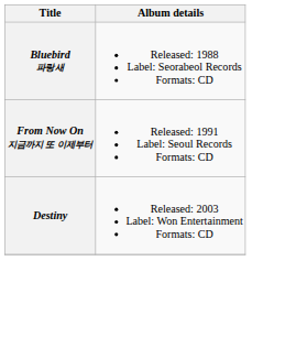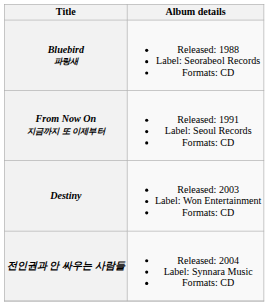+ row: 전인권과 안 싸우는 사람들 | Released: 2004 Label: Synnara Music Formats: CD
